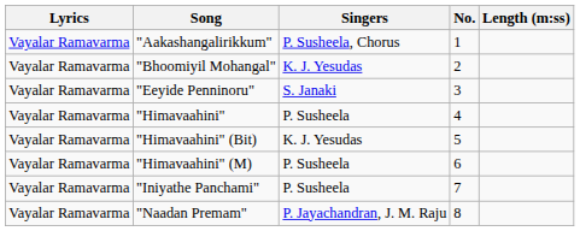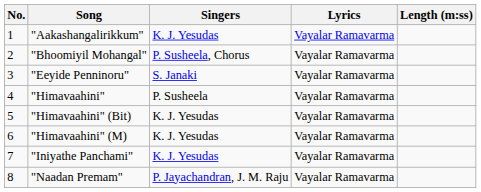columns swapped: No. <-> Lyrics
"Aakashangalirikkum" | Singers: P. Susheela, Chorus -> K. J. Yesudas
"Bhoomiyil Mohangal" | Singers: K. J. Yesudas -> P. Susheela, Chorus
"Himavaahini" (M) | Singers: P. Susheela -> K. J. Yesudas
"Iniyathe Panchami" | Singers: P. Susheela -> K. J. Yesudas
